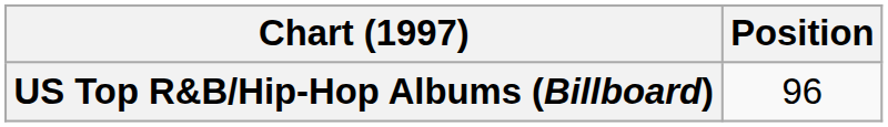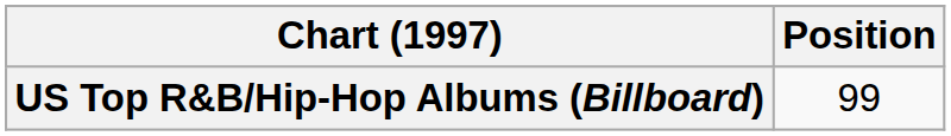US Top R&B/Hip-Hop Albums (Billboard) | Position: 96 -> 99
